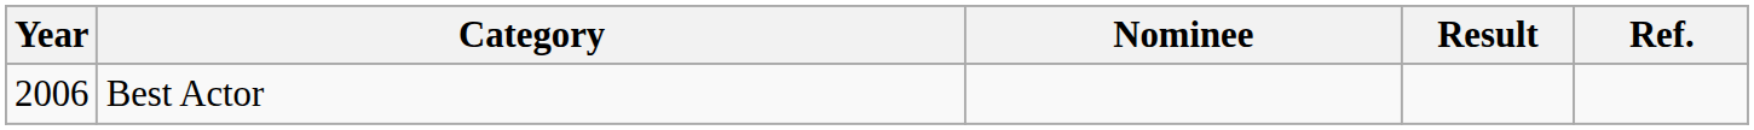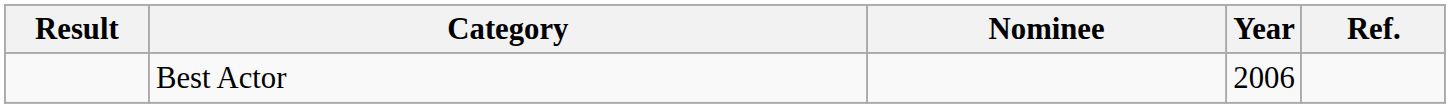columns swapped: Year <-> Result
